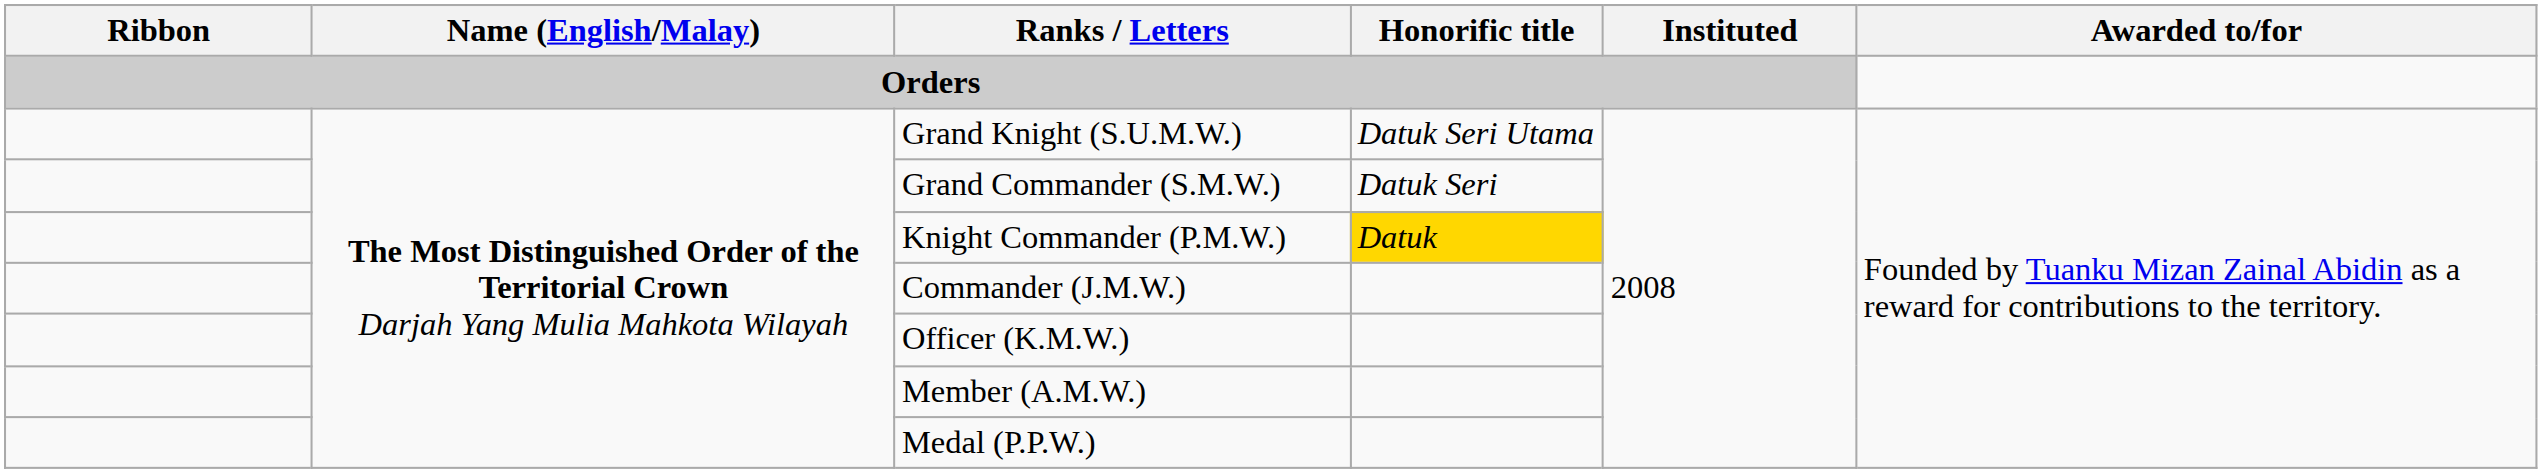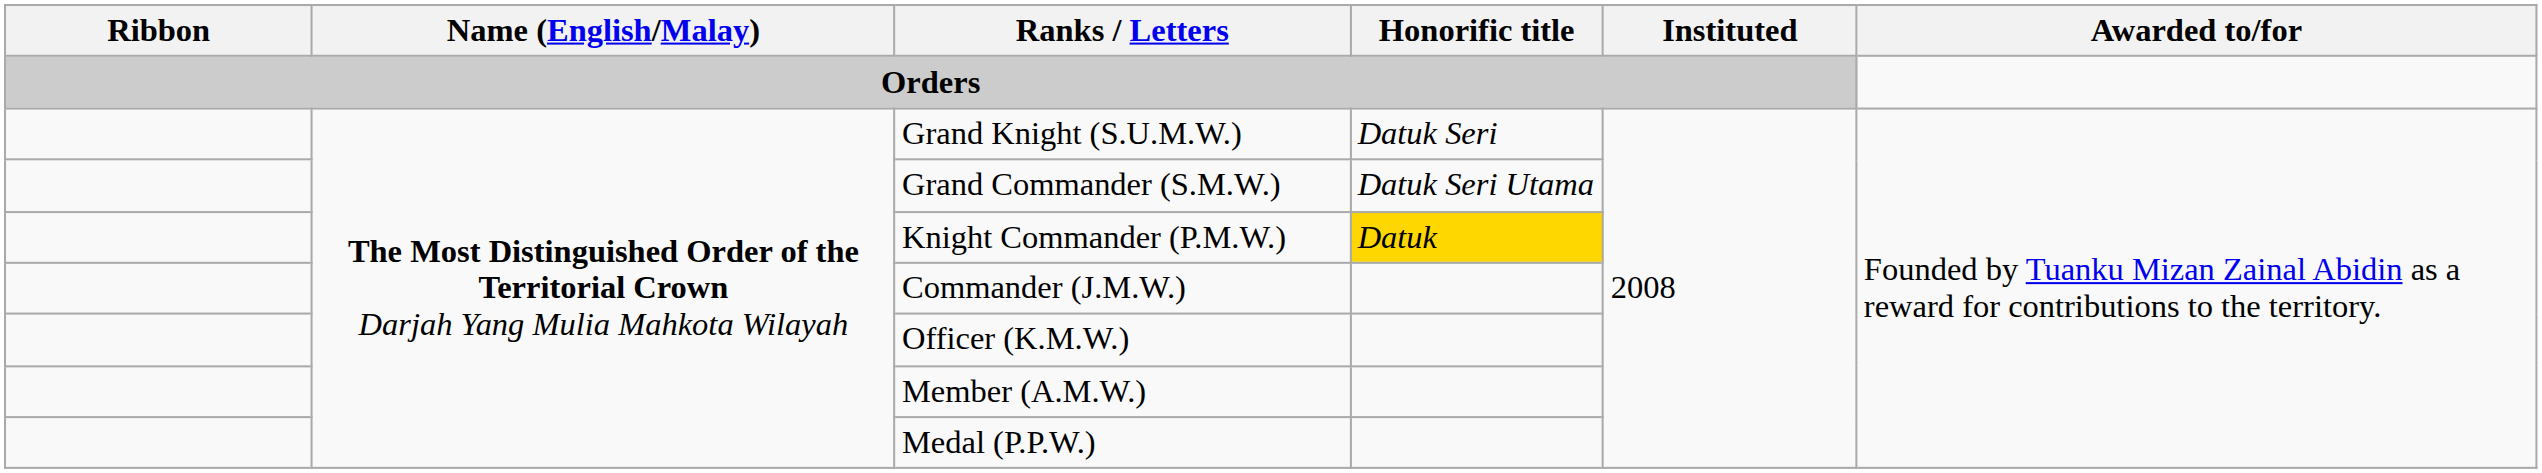Grand Knight (S.U.M.W.) | Honorific title / Orders: Datuk Seri Utama -> Datuk Seri
Grand Commander (S.M.W.) | Honorific title / Orders: Datuk Seri -> Datuk Seri Utama
